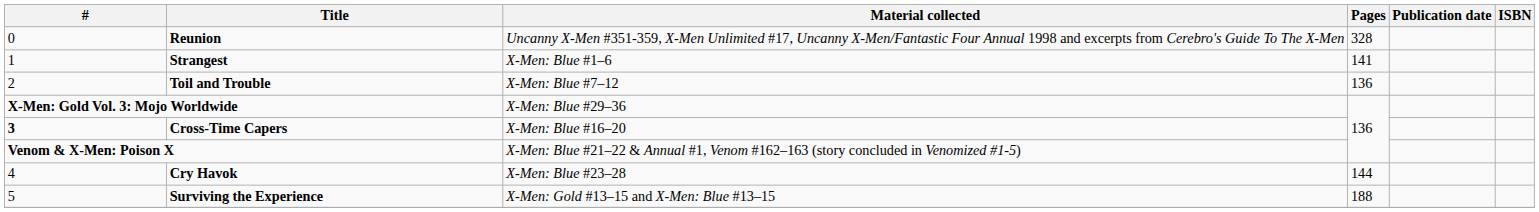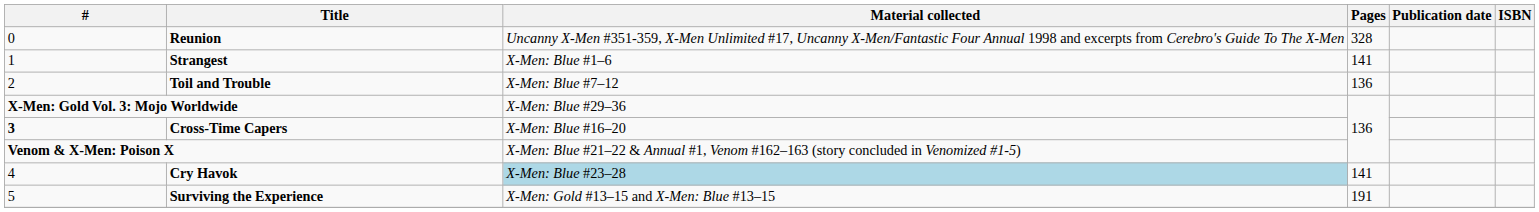Cry Havok | Material collected: no background -> lightblue background
Cry Havok | Pages: 144 -> 141
Surviving the Experience | Pages: 188 -> 191
